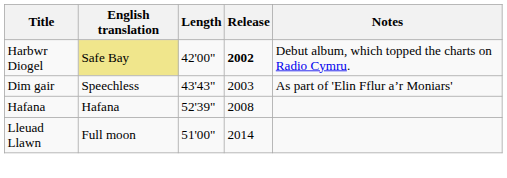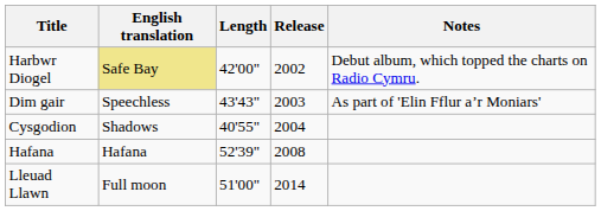Harbwr Diogel | Release: bold -> normal
+ row: Cysgodion | Shadows | 40'55" | 2004
